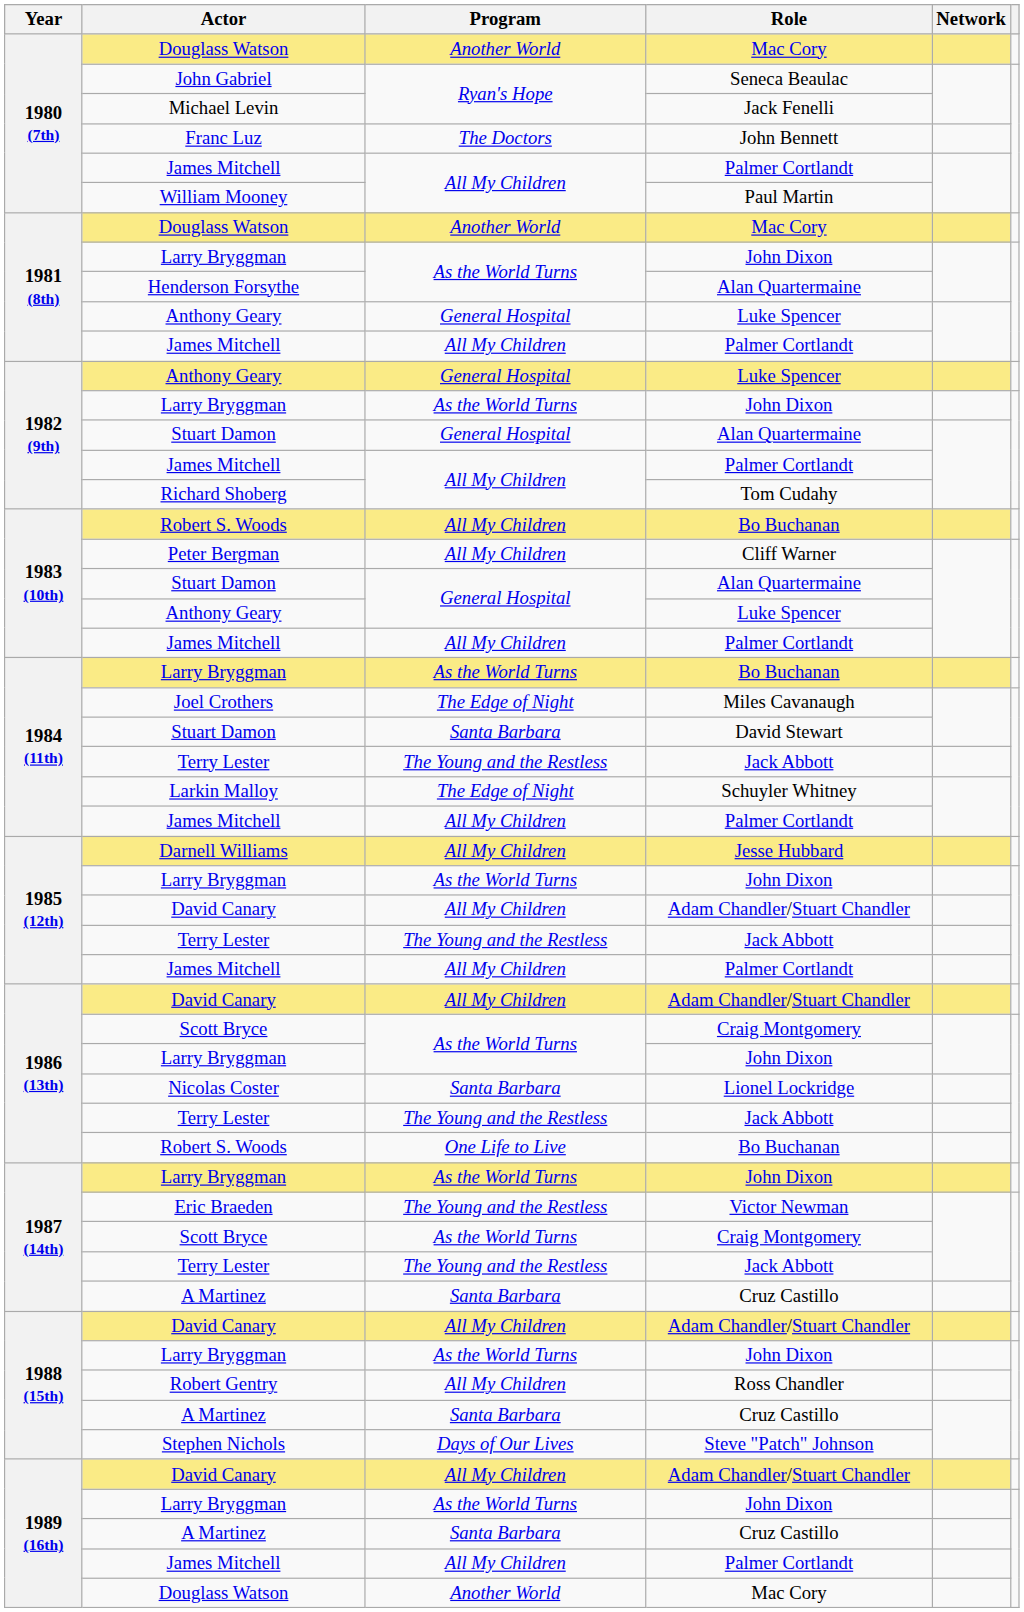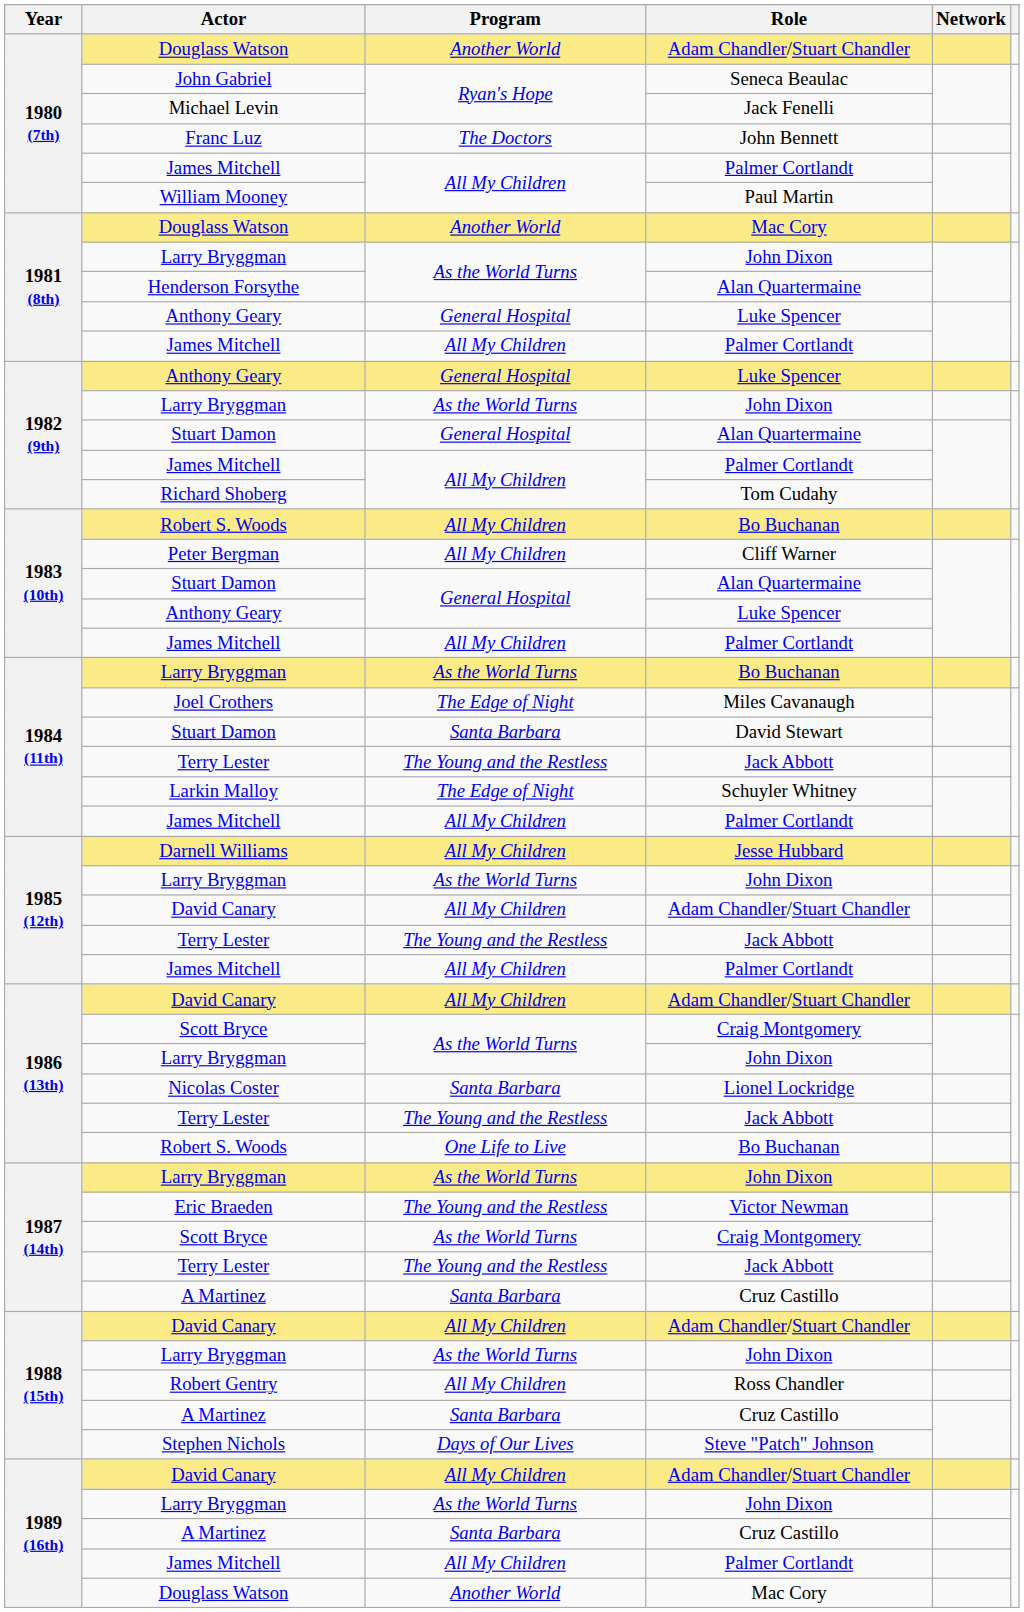1980 (7th) / Douglass Watson | Role: Mac Cory -> Adam Chandler/Stuart Chandler
